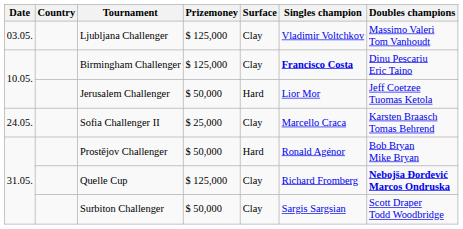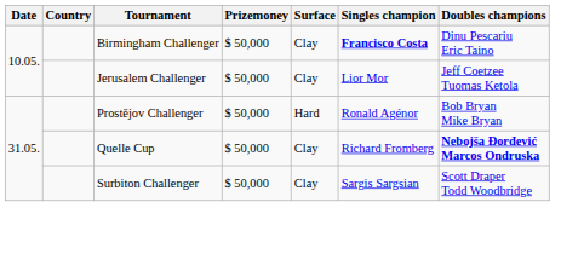- row: 03.05. | Ljubljana Challenger | $ 125,000 | Clay | Vladimir Voltchkov | Massimo Valeri Tom Vanhoudt
Birmingham Challenger | Prizemoney: $ 125,000 -> $ 50,000
Jerusalem Challenger | Surface: Hard -> Clay
- row: 24.05. | Sofia Challenger II | $ 25,000 | Clay | Marcello Craca | Karsten Braasch Tomas Behrend
Quelle Cup | Prizemoney: $ 125,000 -> $ 50,000
